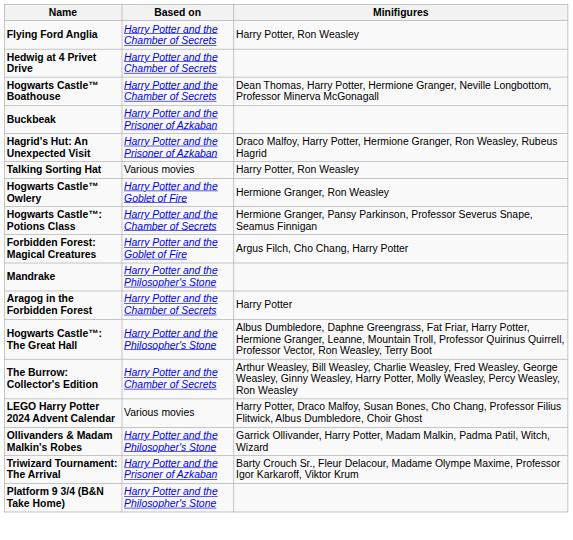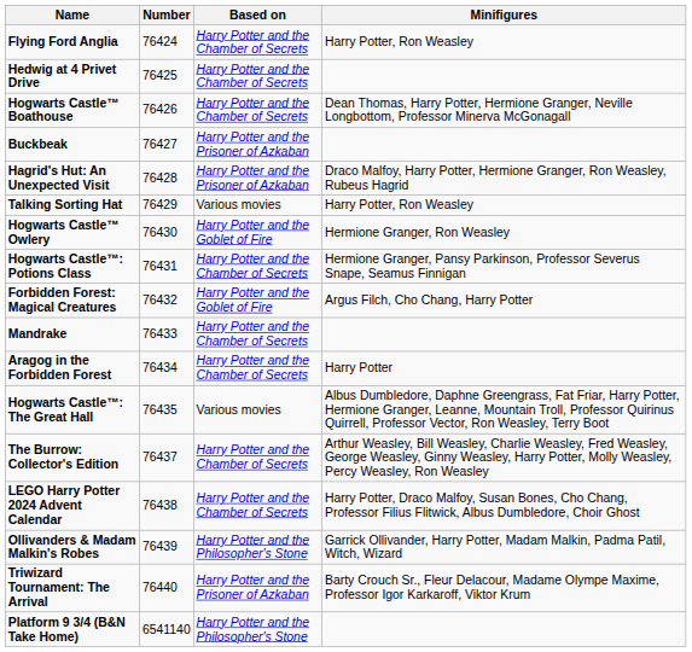+ column: Number | 76424 | 76425 | 76426 | 76427 | 76428 | 76429 | 76430 | 76431 | 76432 | 76433 | 76434 | 76435 | 76437 | 76438 | 76439 | 76440 | 6541140
Mandrake | Based on: Harry Potter and the Philosopher's Stone -> Harry Potter and the Chamber of Secrets
Hogwarts Castle™: The Great Hall | Based on: Harry Potter and the Philosopher's Stone -> Various movies
LEGO Harry Potter 2024 Advent Calendar | Based on: Various movies -> Harry Potter and the Chamber of Secrets
